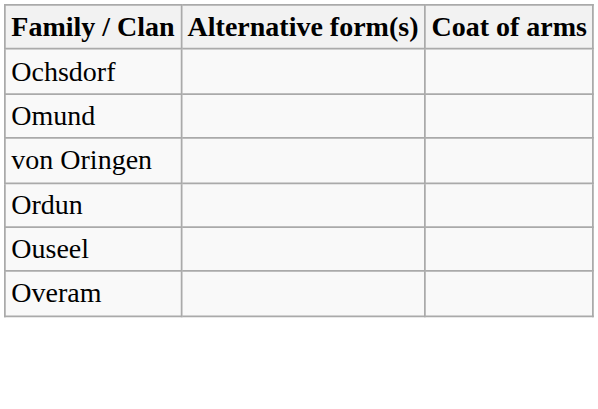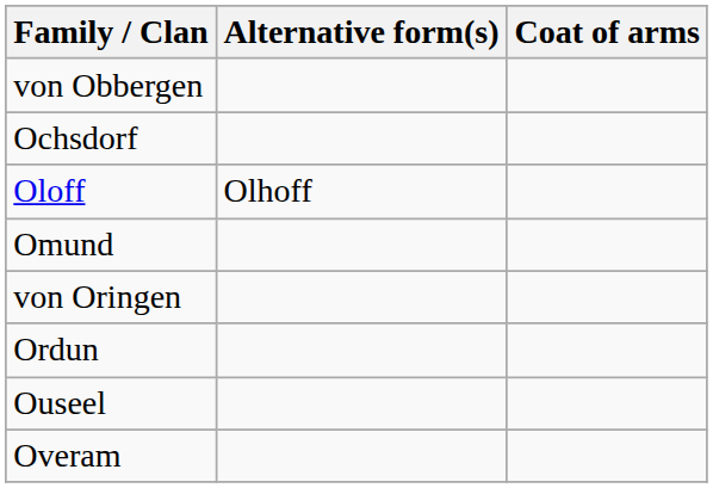+ row: von Obbergen
+ row: Oloff | Olhoff
